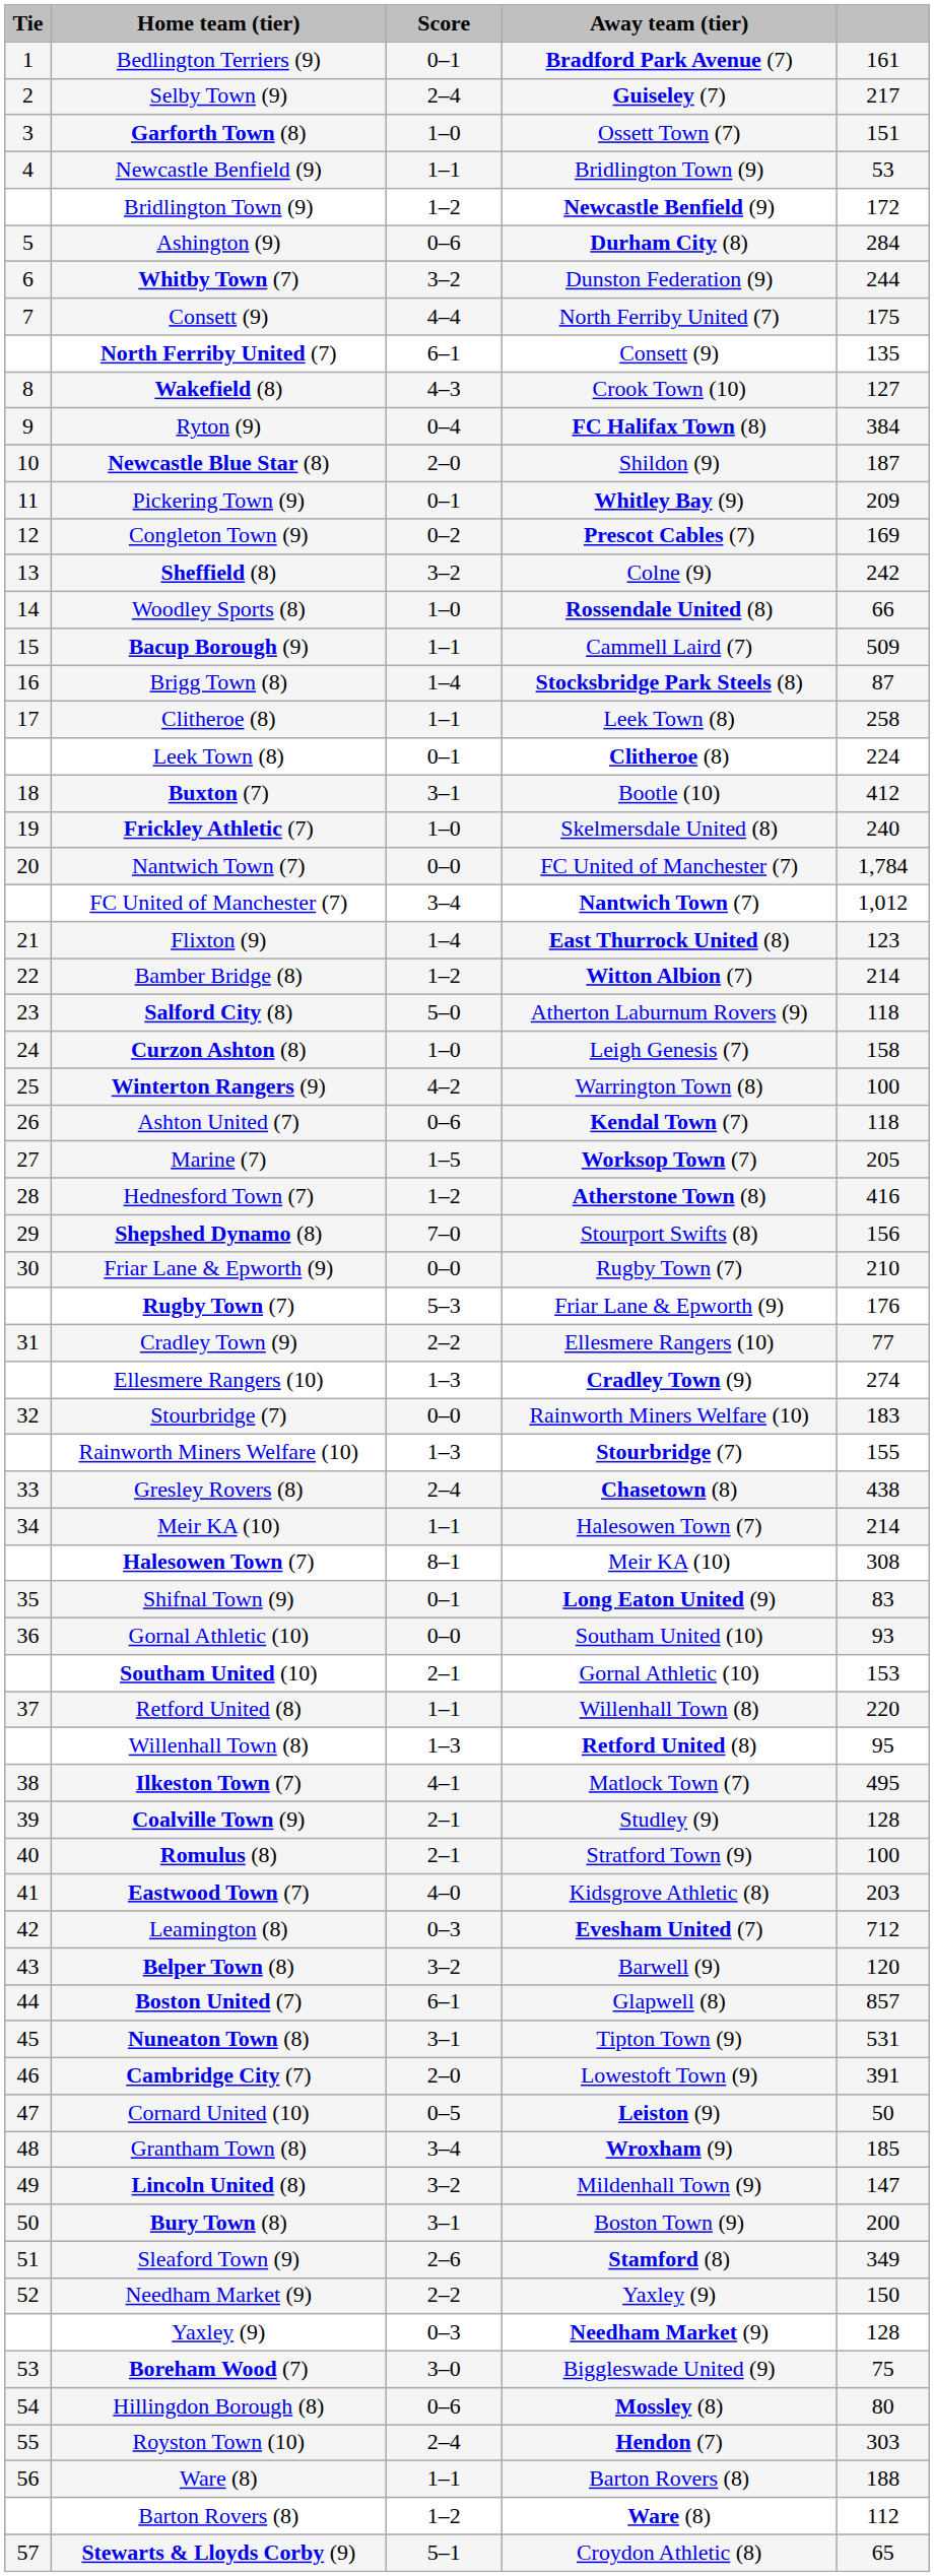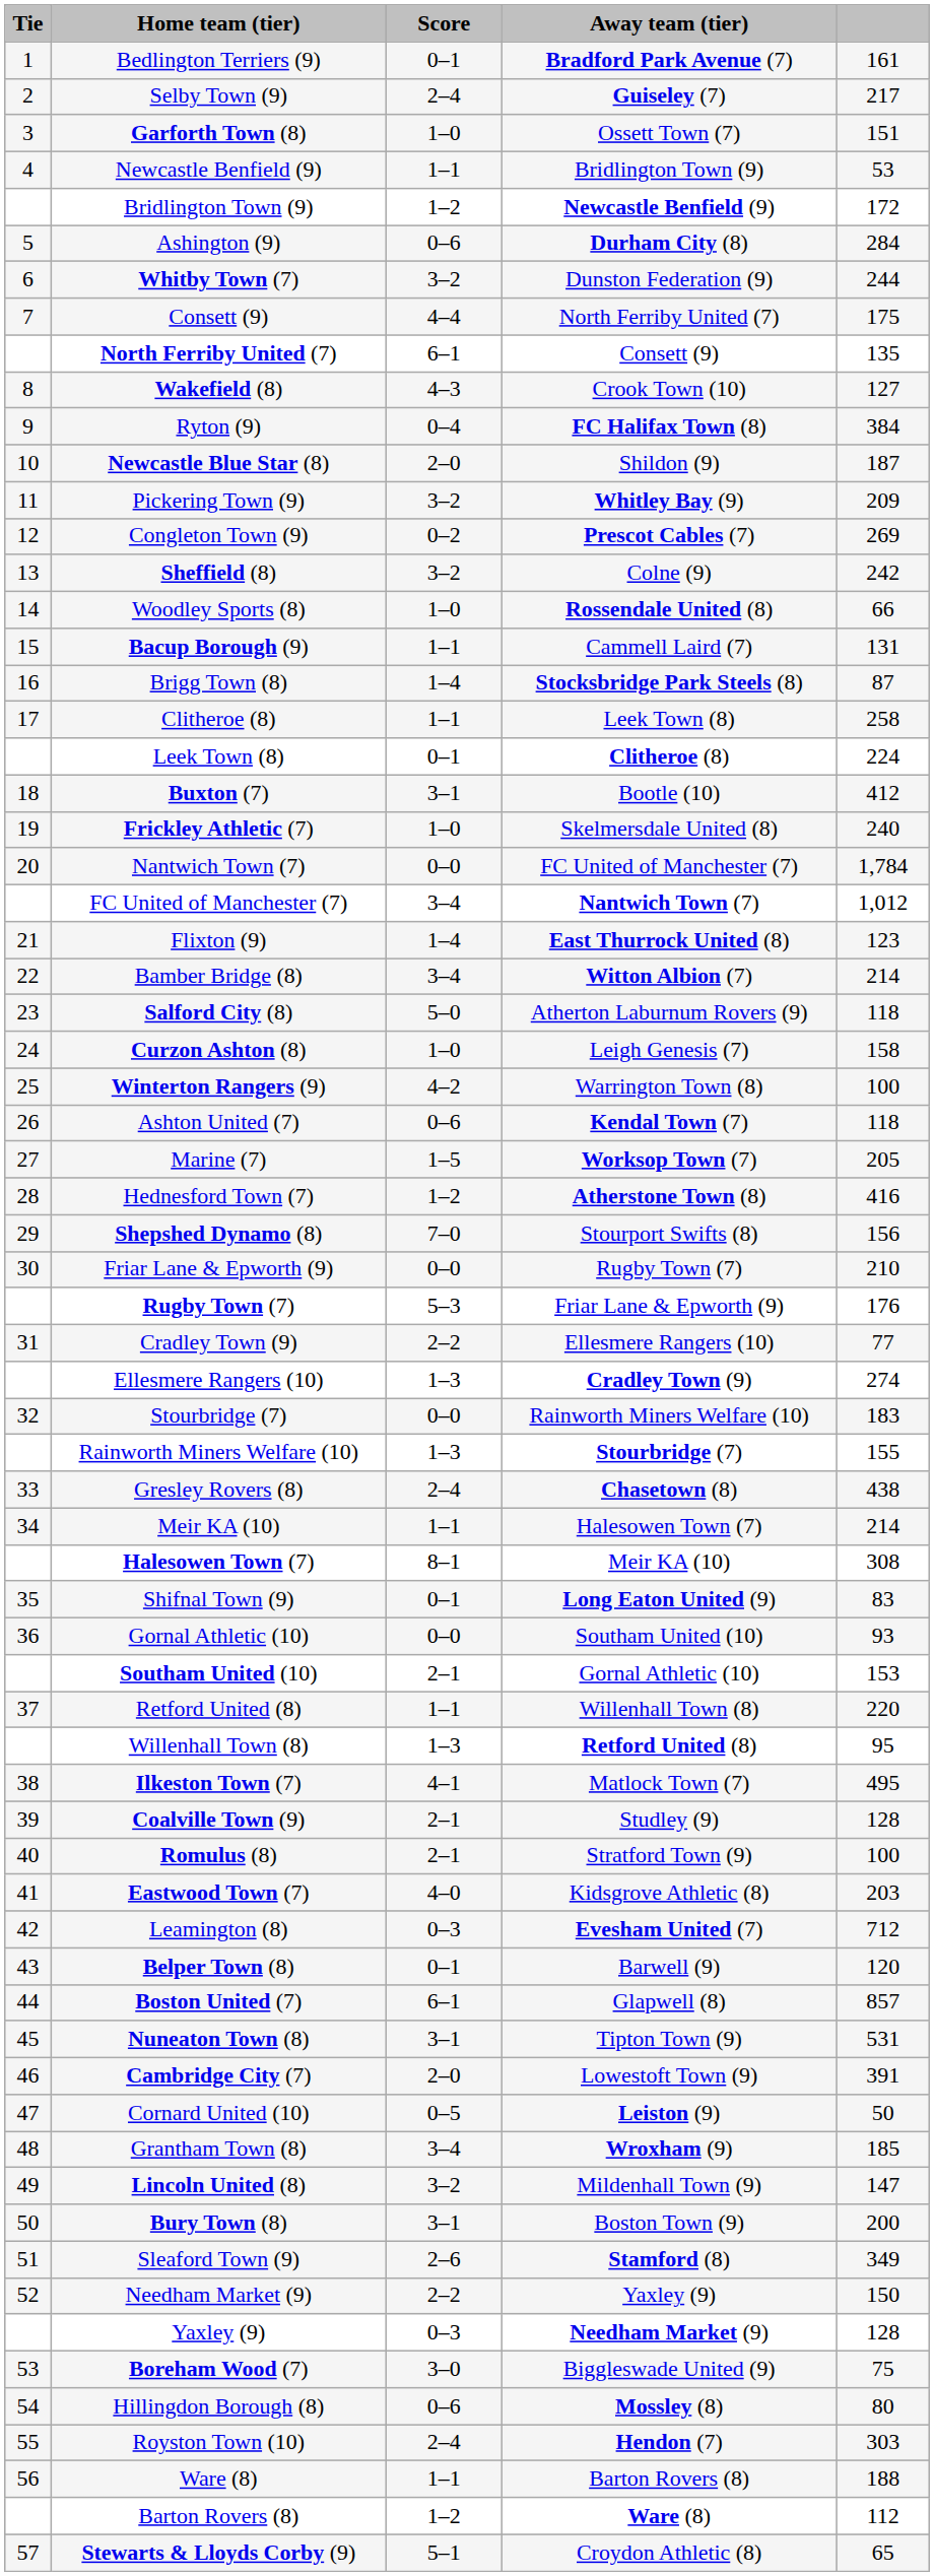Pickering Town (9) | Score: 0–1 -> 3–2
Congleton Town (9) | column 5: 169 -> 269
Bacup Borough (9) | column 5: 509 -> 131
Bamber Bridge (8) | Score: 1–2 -> 3–4
Belper Town (8) | Score: 3–2 -> 0–1
